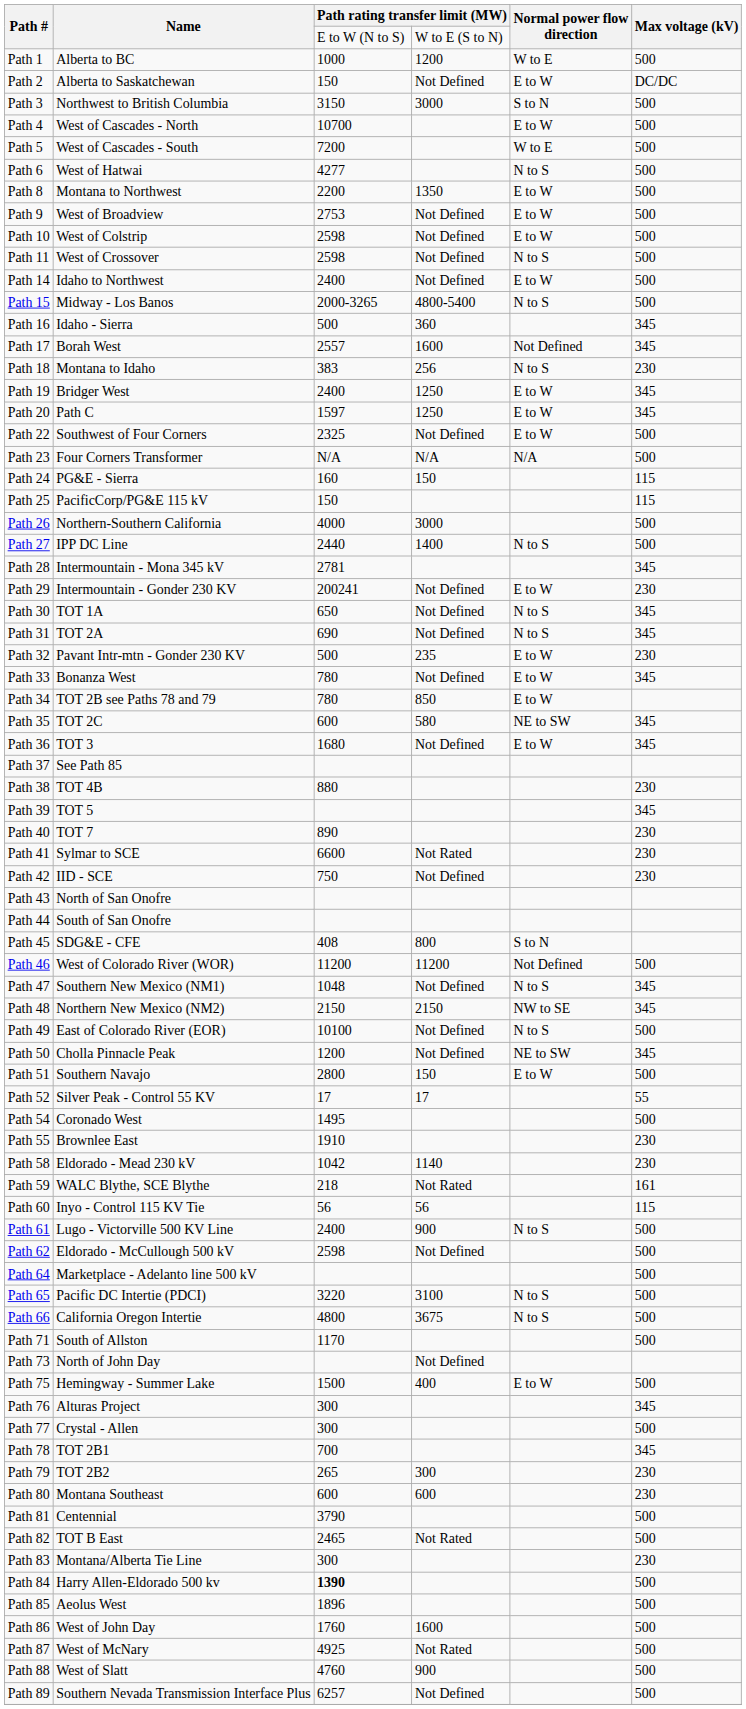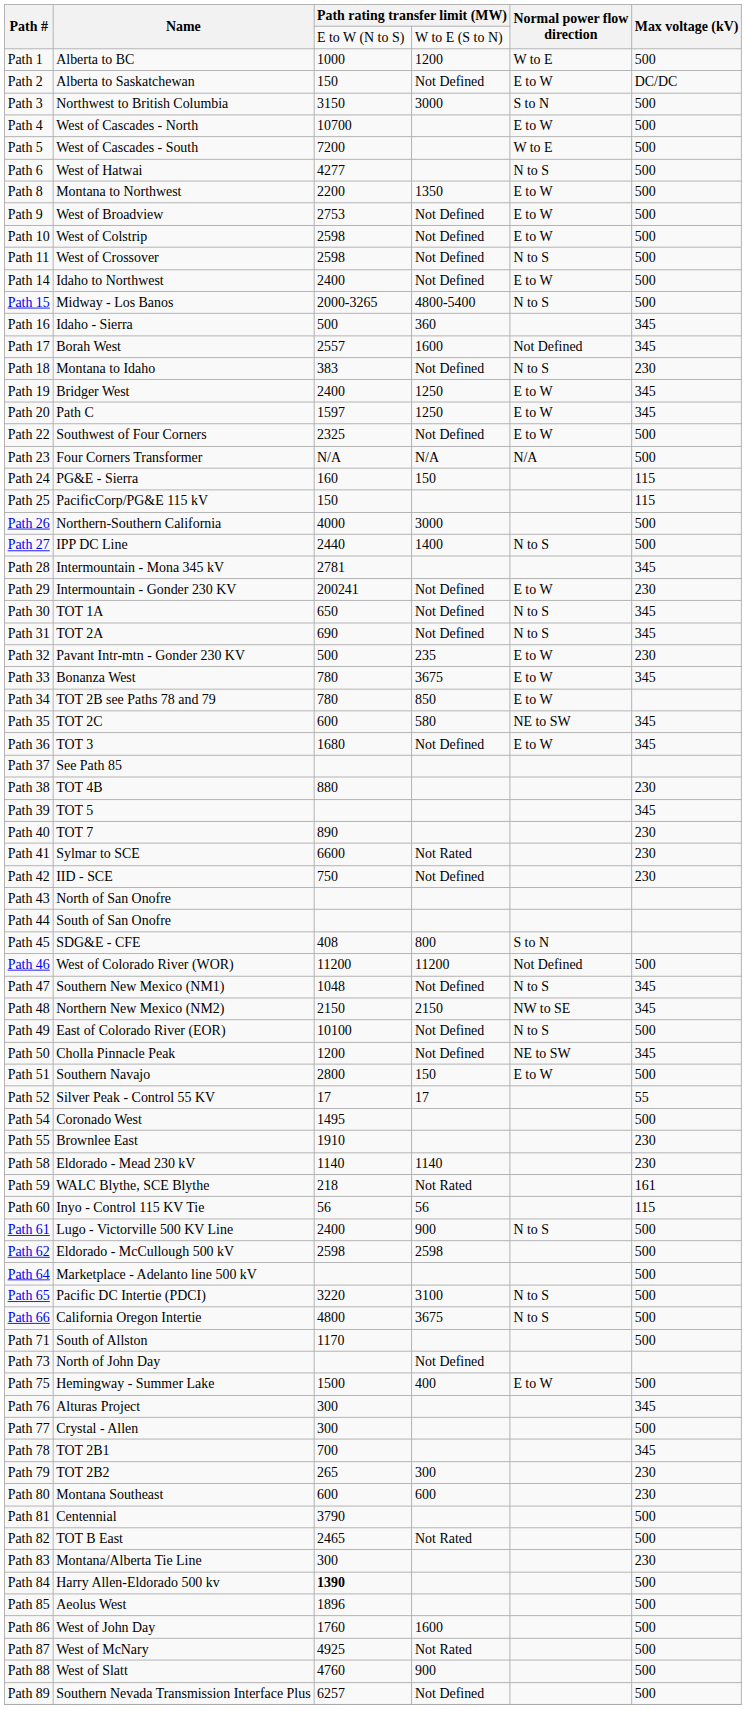Path 18 | column 4: 256 -> Not Defined
Path 33 | column 4: Not Defined -> 3675
Path 58 | column 3: 1042 -> 1140
Path 62 | column 4: Not Defined -> 2598
